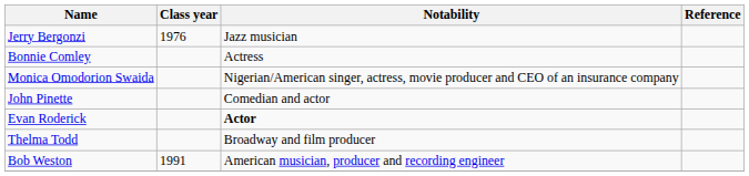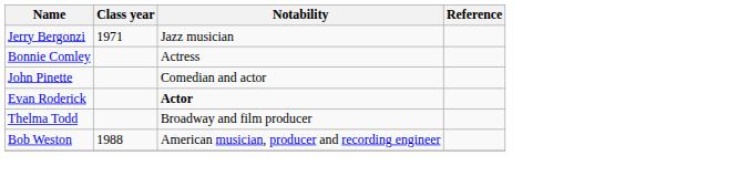Jerry Bergonzi | Class year: 1976 -> 1971
- row: Monica Omodorion Swaida | Nigerian/American singer, actress, movie producer and CEO of an insurance company
Bob Weston | Class year: 1991 -> 1988
